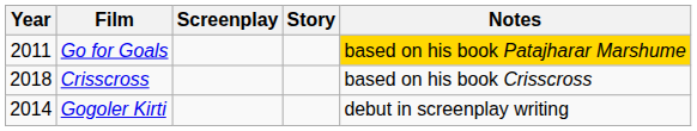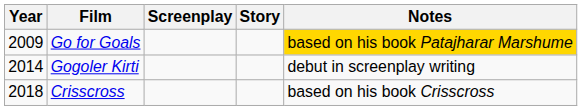Go for Goals | Year: 2011 -> 2009
rows swapped: Gogoler Kirti <-> Crisscross
